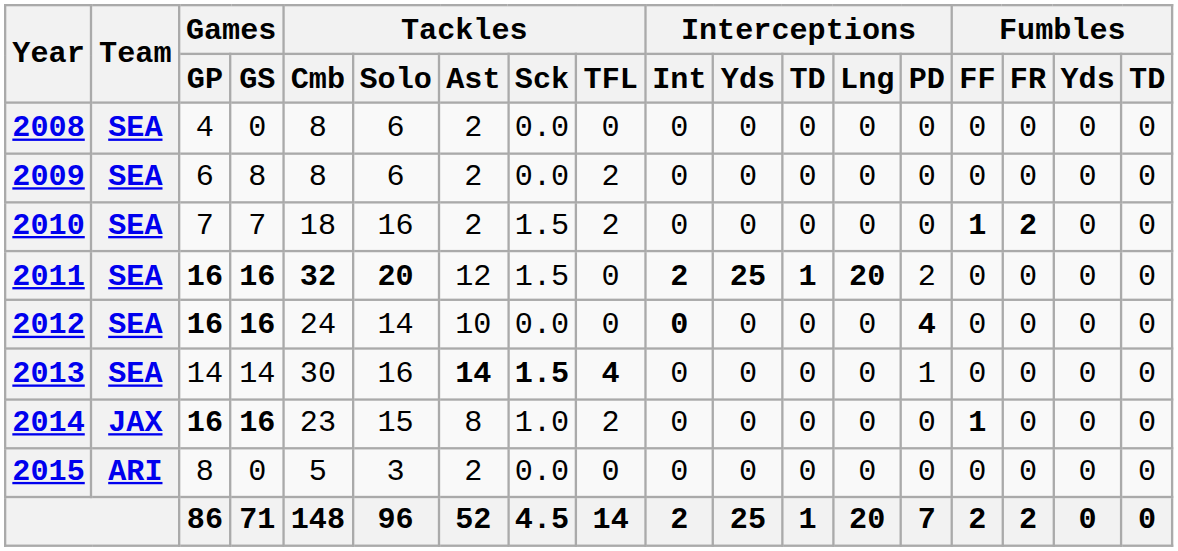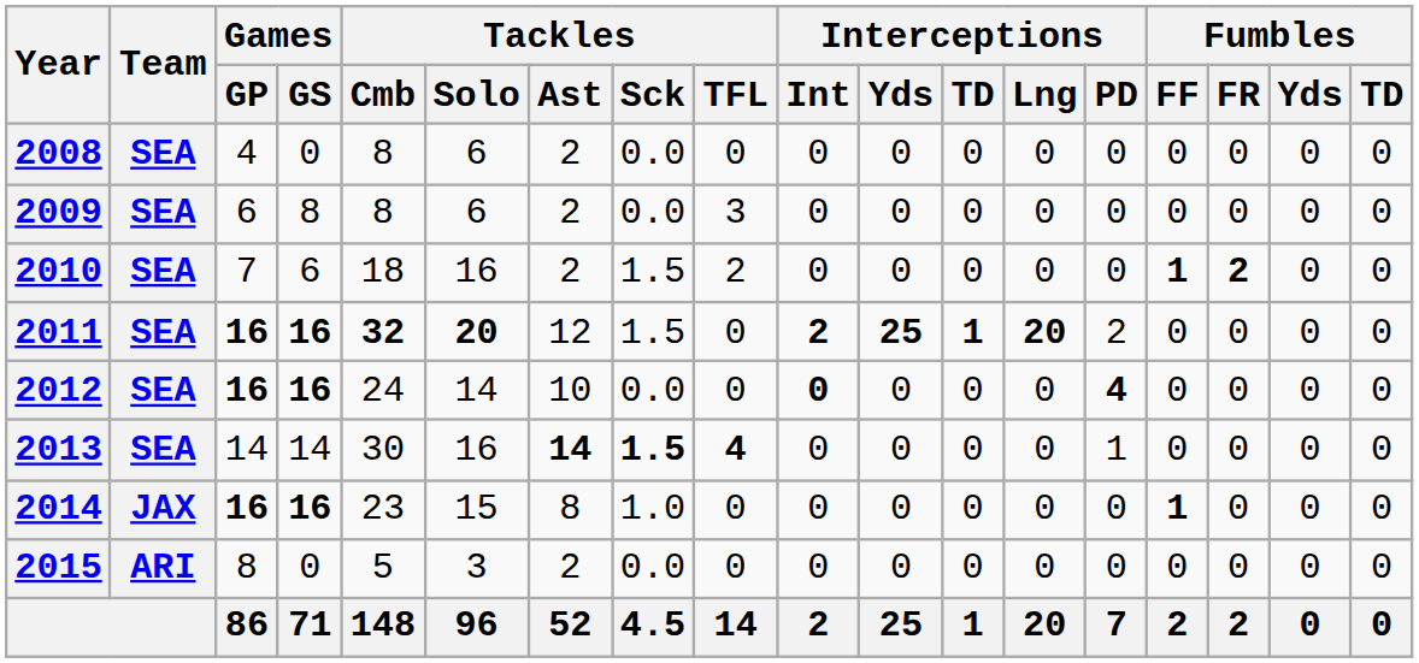2009 | Tackles / TFL: 2 -> 3
2010 | Games / GS: 7 -> 6
2014 | Tackles / TFL: 2 -> 0
